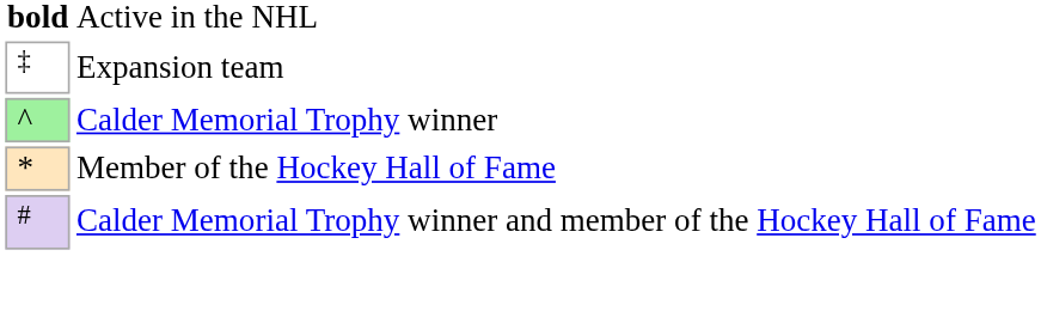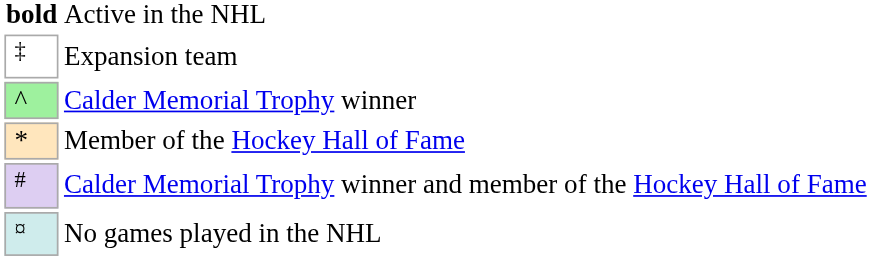+ row: ¤ | No games played in the NHL
